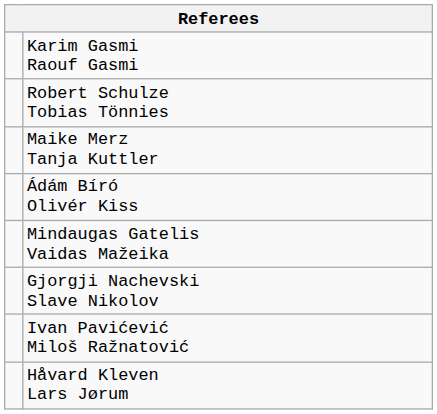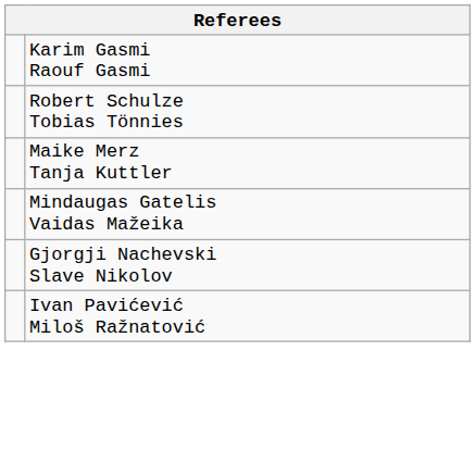- row: Ádám Bíró Olivér Kiss
- row: Håvard Kleven Lars Jørum
